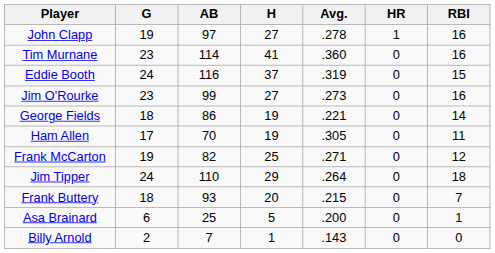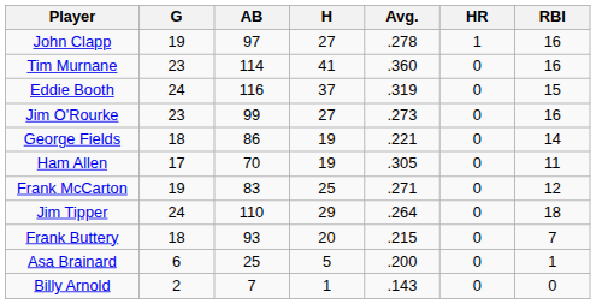Frank McCarton | AB: 82 -> 83
